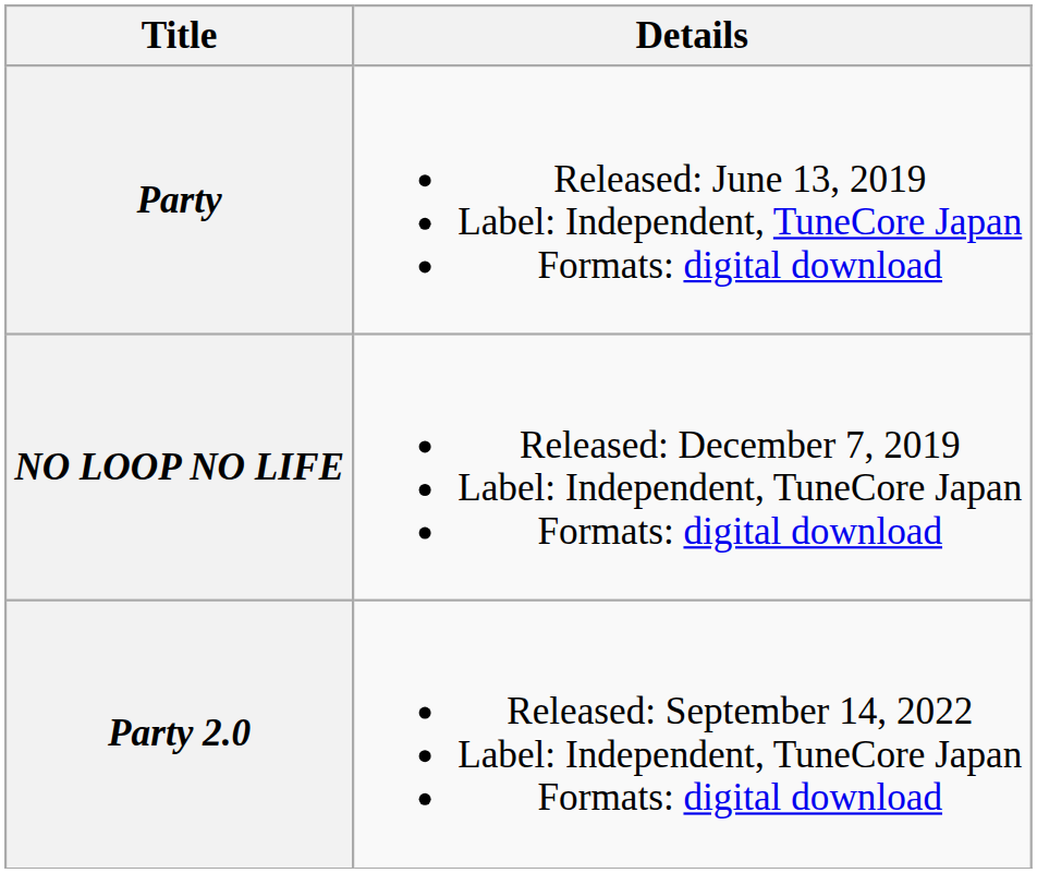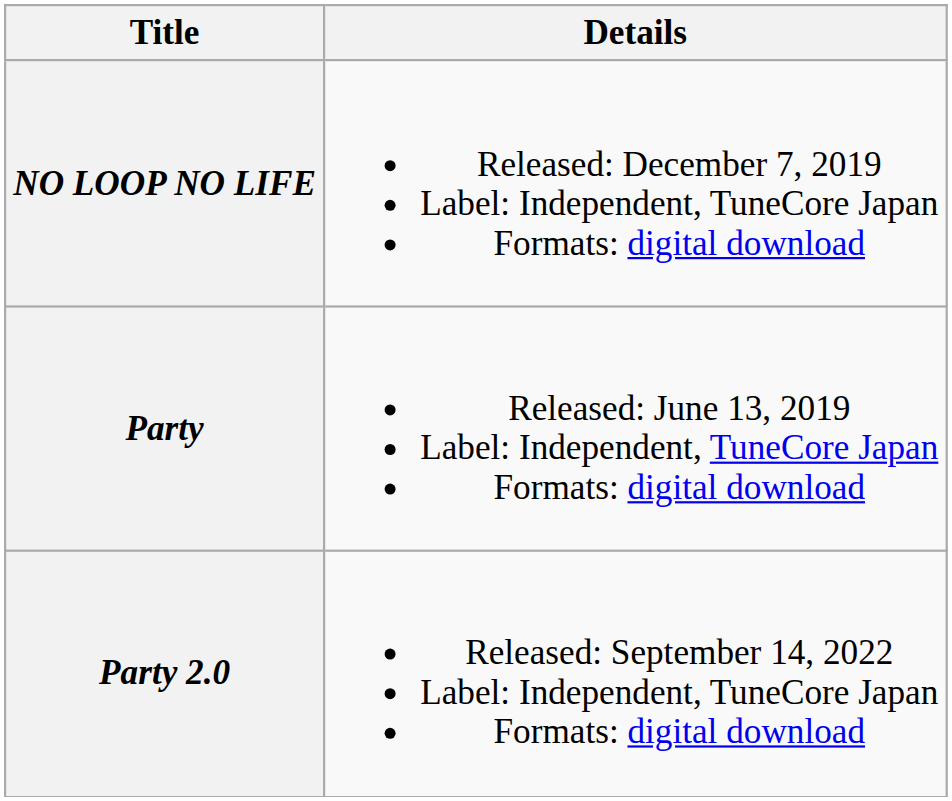rows swapped: Party <-> NO LOOP NO LIFE
